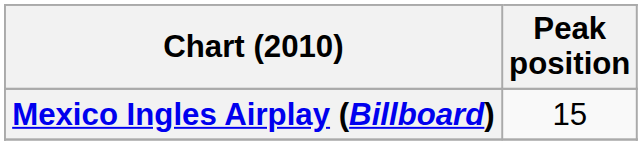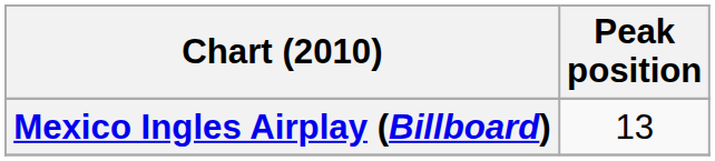Mexico Ingles Airplay (Billboard) | Peak position: 15 -> 13
